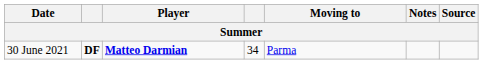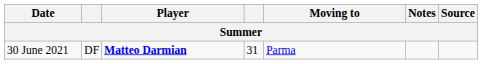30 June 2021 | column 2: bold -> normal
30 June 2021 | column 4: 34 -> 31
